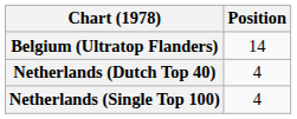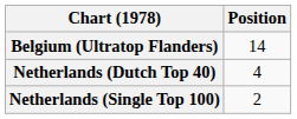Netherlands (Single Top 100) | Position: 4 -> 2
